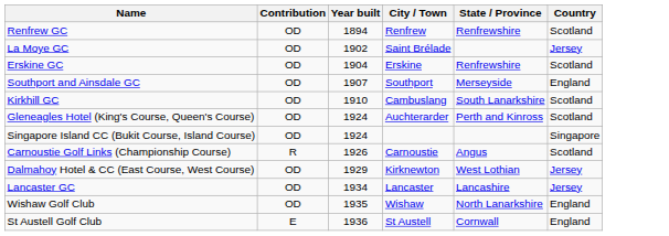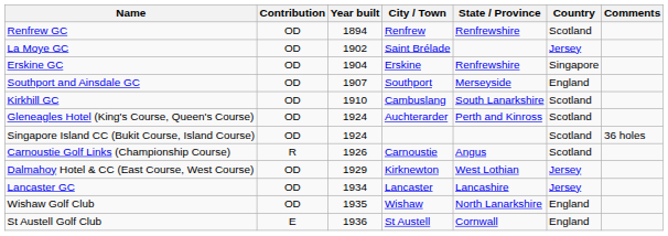+ column: Comments | 36 holes
Erskine GC | Country: Scotland -> Singapore
Singapore Island CC (Bukit Course, Island Course) | Country: Singapore -> Scotland
